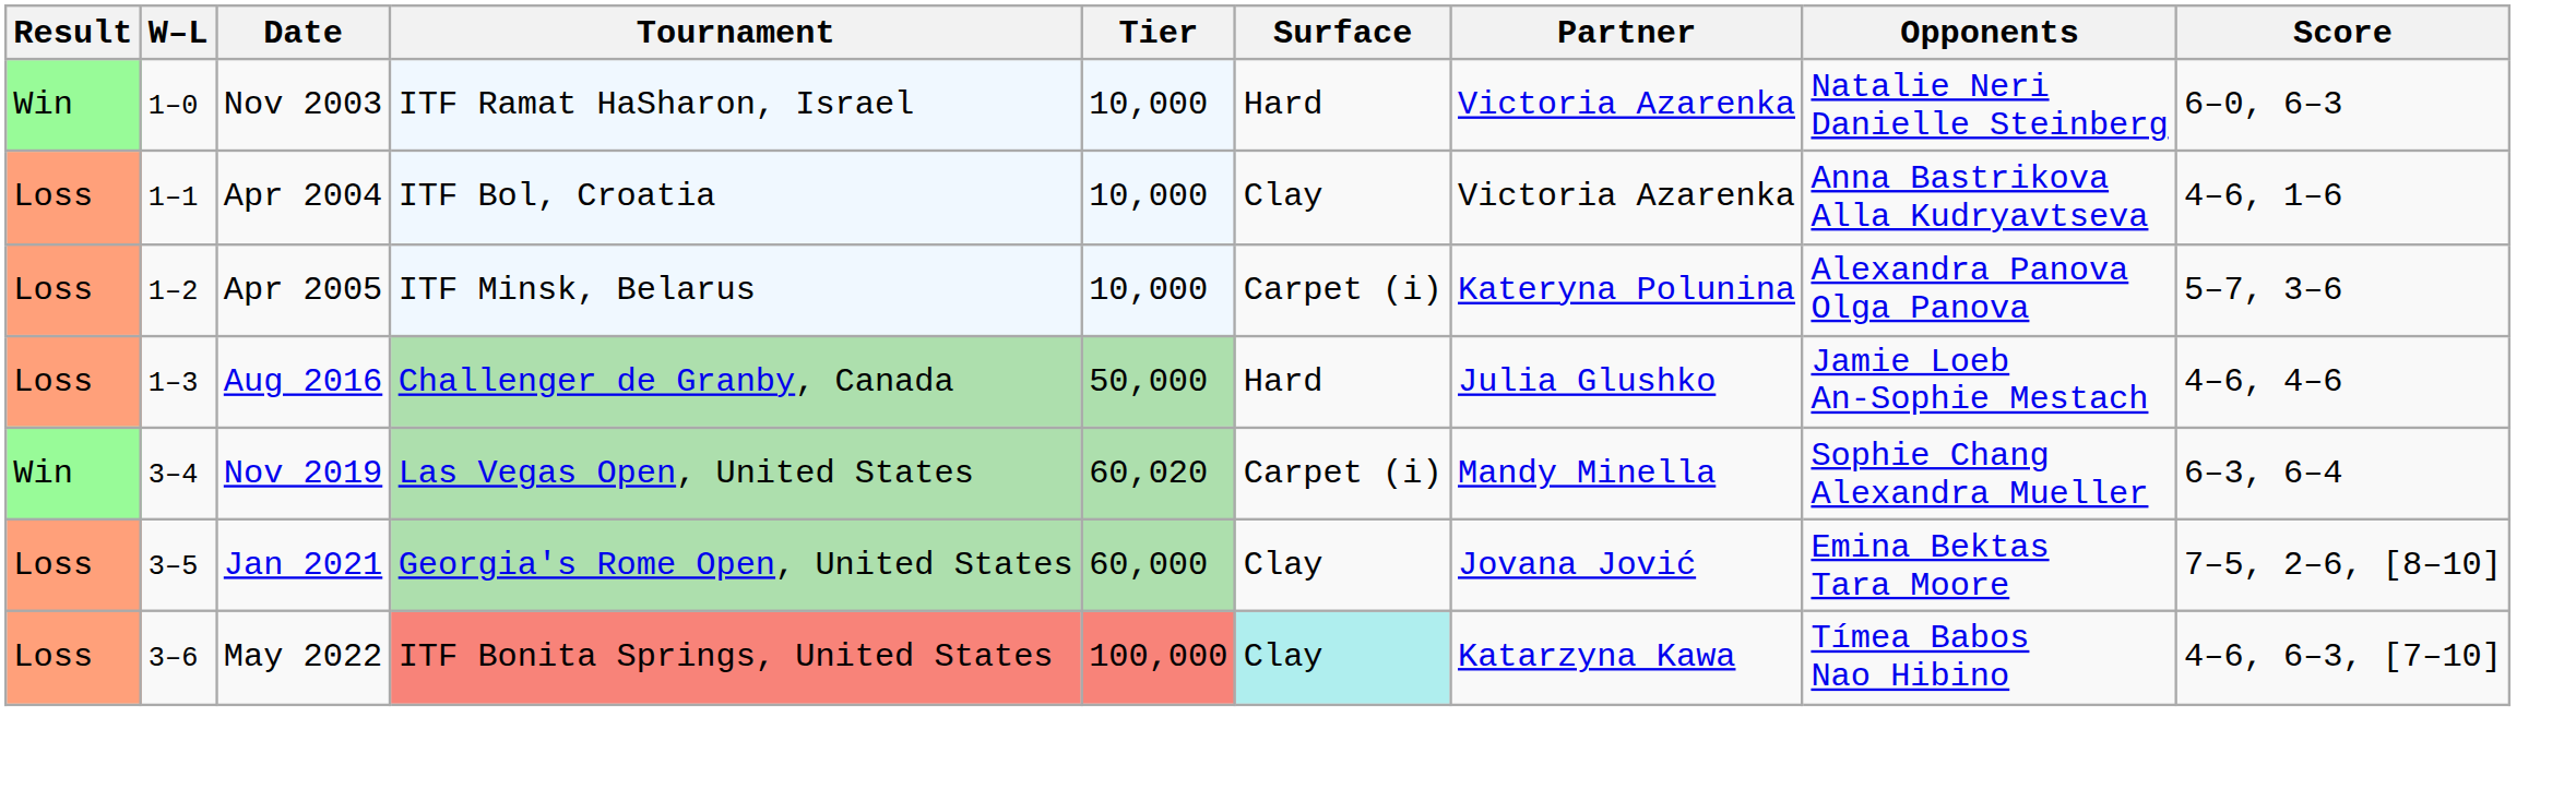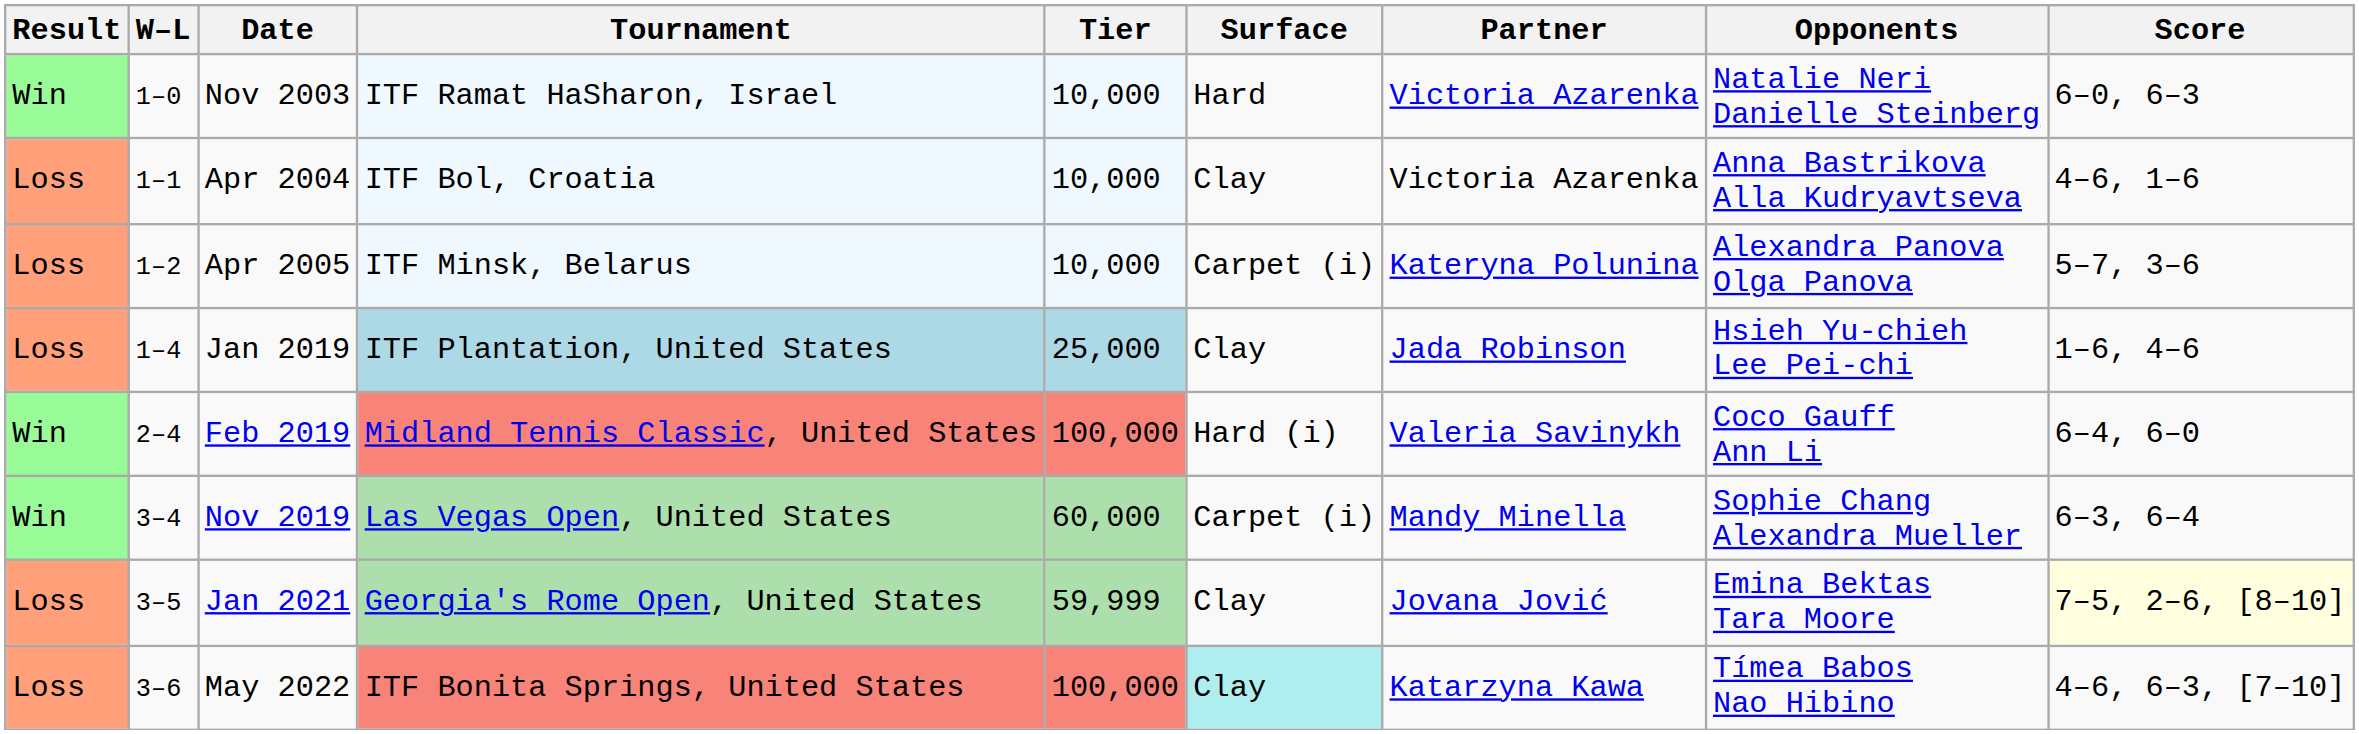- row: Loss | 1–3 | Aug 2016 | Challenger de Granby, Canada | 50,000 | Hard | Julia Glushko | Jamie Loeb An-Sophie Mestach | 4–6, 4–6
+ row: Loss | 1–4 | Jan 2019 | ITF Plantation, United States | 25,000 | Clay | Jada Robinson | Hsieh Yu-chieh Lee Pei-chi | 1–6, 4–6
+ row: Win | 2–4 | Feb 2019 | Midland Tennis Classic, United States | 100,000 | Hard (i) | Valeria Savinykh | Coco Gauff Ann Li | 6–4, 6–0
Nov 2019 | Tier: 60,020 -> 60,000
Jan 2021 | Tier: 60,000 -> 59,999
Jan 2021 | Score: no background -> lightyellow background
